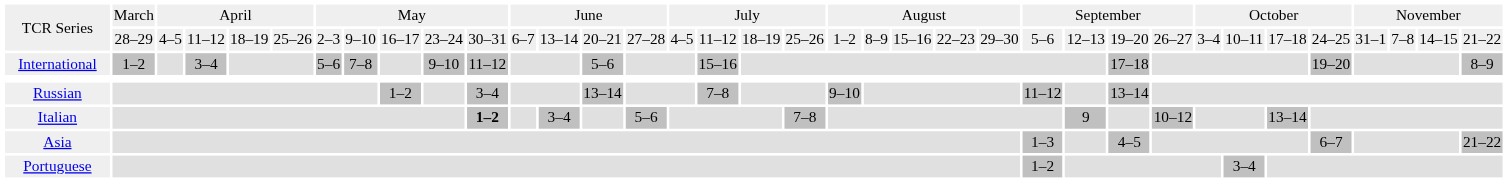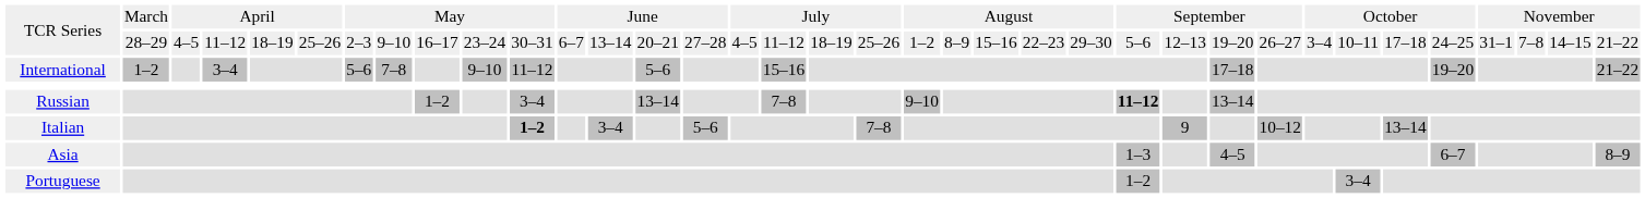International | column 36: 8–9 -> 21–22
Russian | column 25: normal -> bold
Asia | column 36: 21–22 -> 8–9
